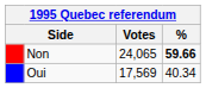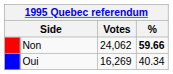Non | Votes: 24,065 -> 24,062
Oui | Votes: 17,569 -> 16,269
